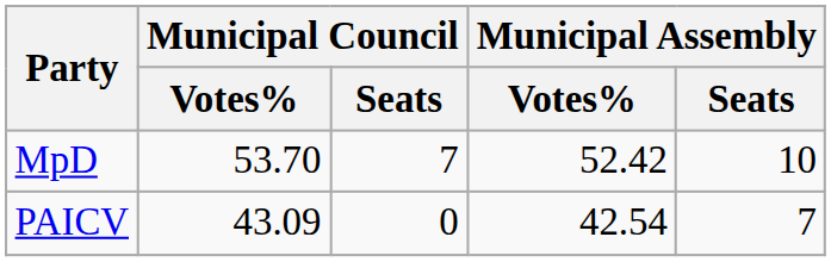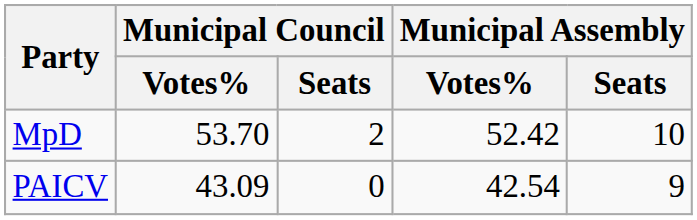MpD | Municipal Council / Seats: 7 -> 2
PAICV | Municipal Assembly / Seats: 7 -> 9
